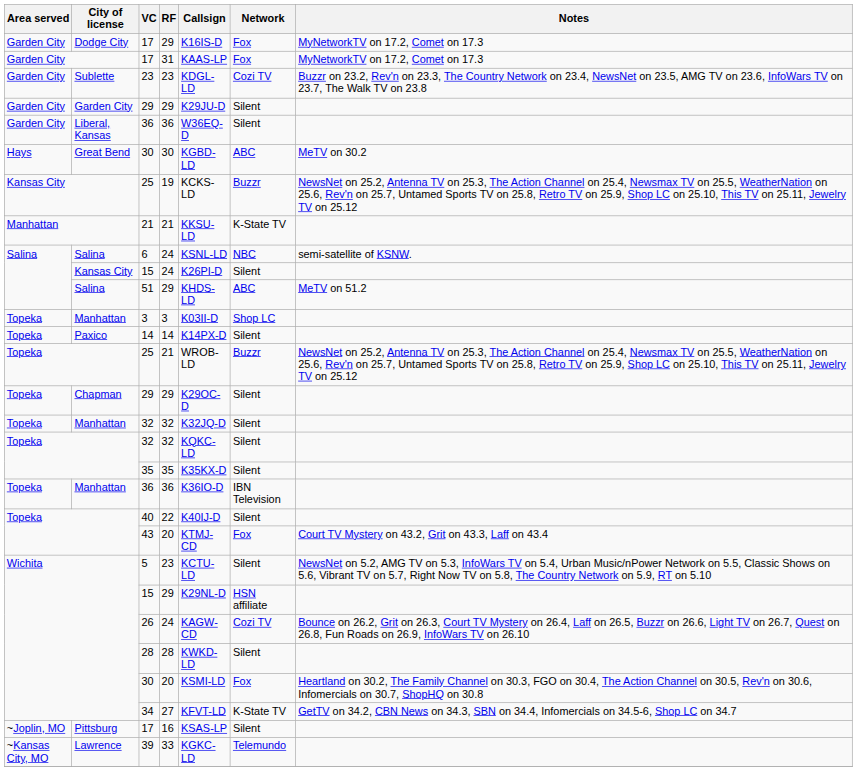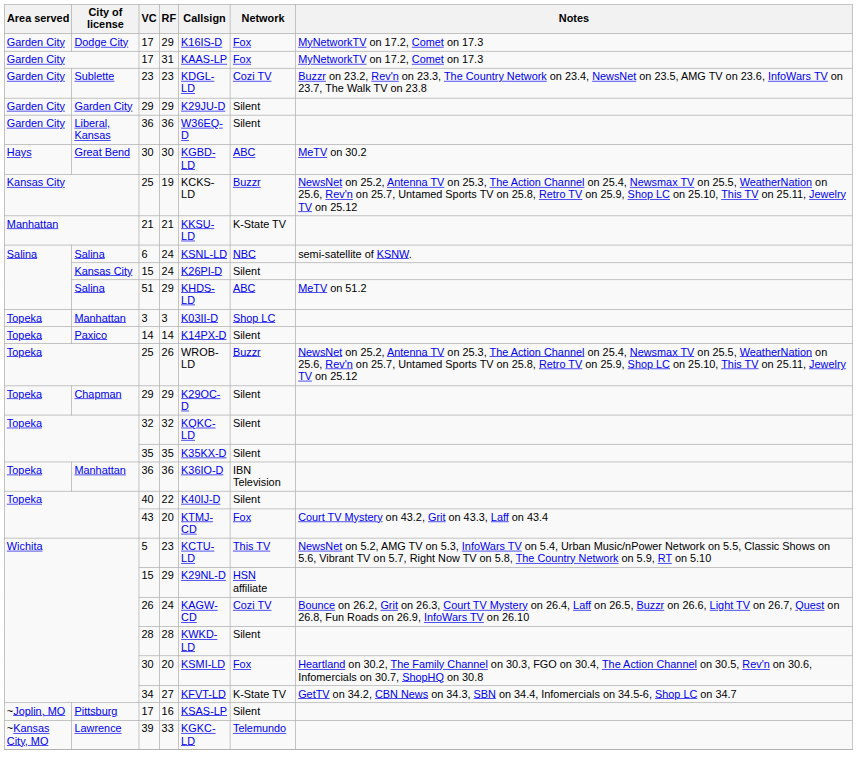Topeka / 25 | RF: 21 -> 26
- row: Topeka | Manhattan | 32 | 32 | K32JQ-D | Silent
5 | Network: Silent -> This TV
